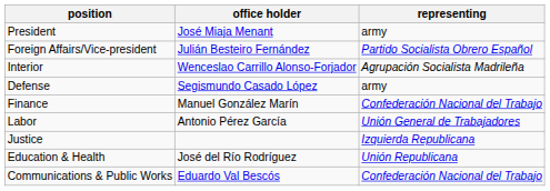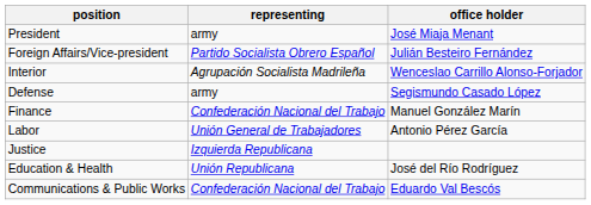columns swapped: office holder <-> representing
